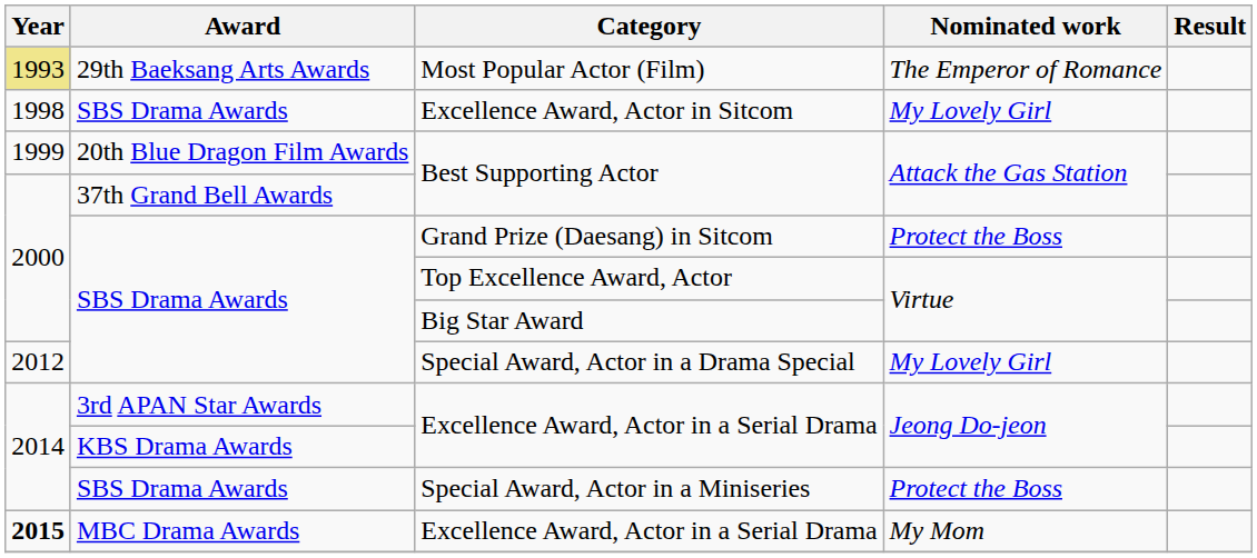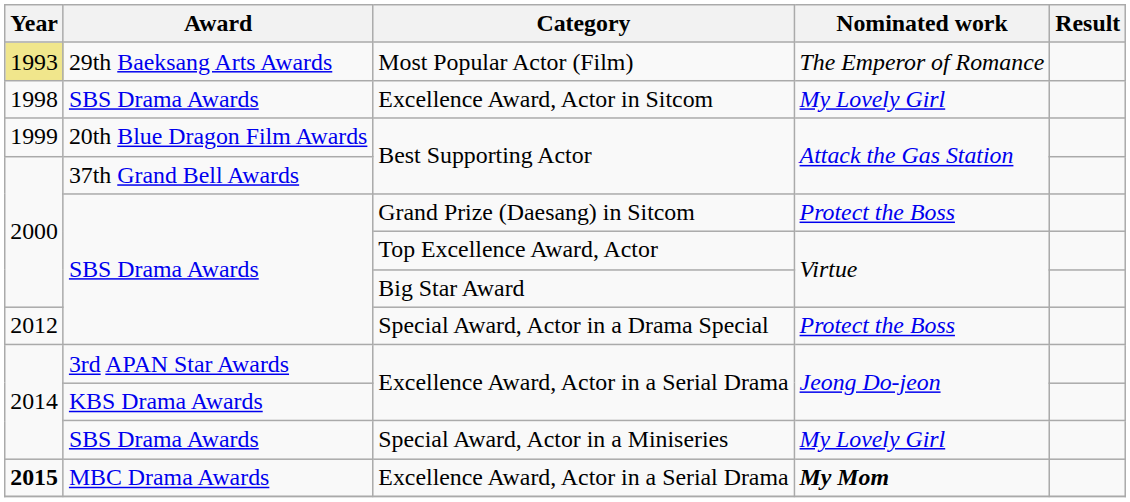Special Award, Actor in a Drama Special | Nominated work: My Lovely Girl -> Protect the Boss
Special Award, Actor in a Miniseries | Nominated work: Protect the Boss -> My Lovely Girl
MBC Drama Awards / Excellence Award, Actor in a Serial Drama | Nominated work: normal -> bold
